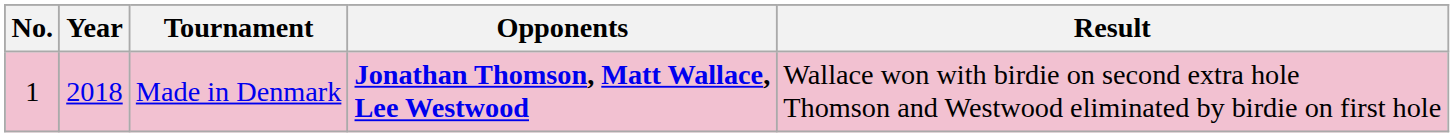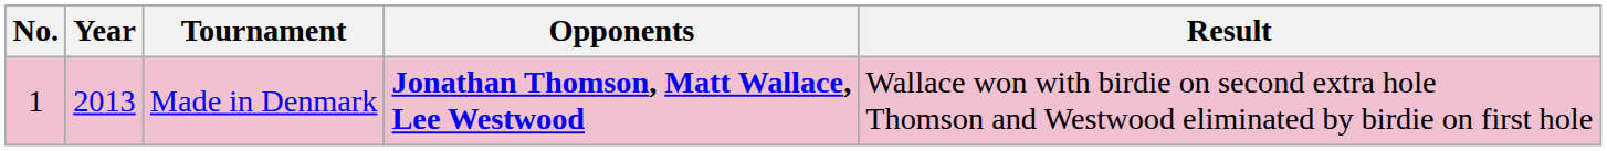Made in Denmark | Year: 2018 -> 2013
